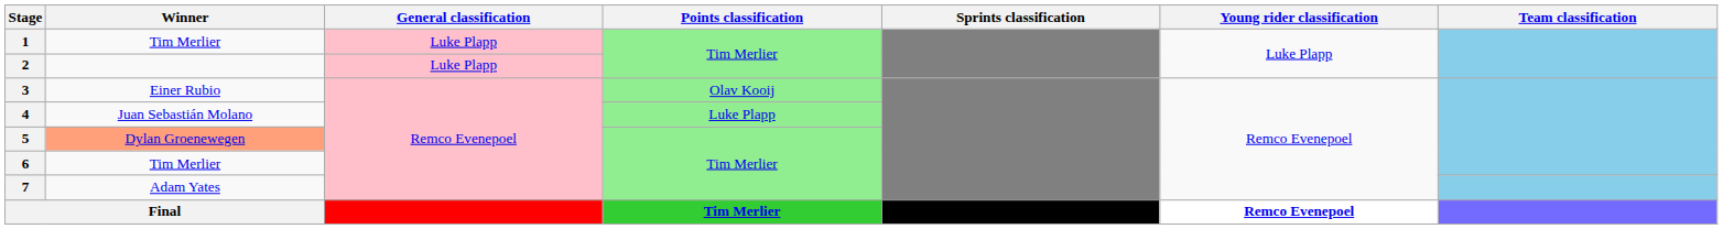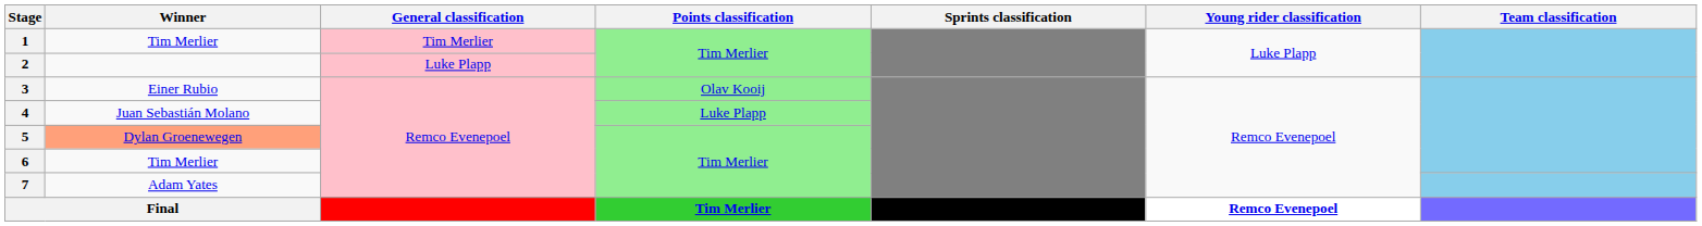1 | General classification: Luke Plapp -> Tim Merlier
